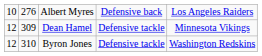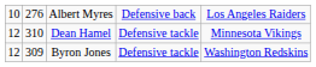Dean Hamel | column 2: 309 -> 310
Byron Jones | column 2: 310 -> 309
